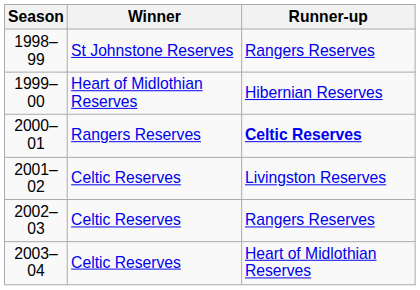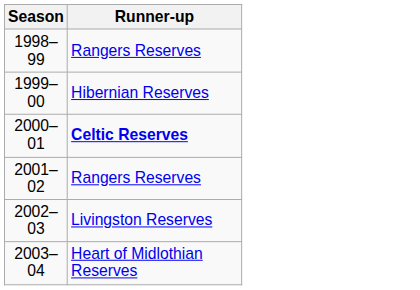- column: Winner | St Johnstone Reserves | Heart of Midlothian Reserves | Rangers Reserves | Celtic Reserves | Celtic Reserves | Celtic Reserves
2001–02 | Runner-up: Livingston Reserves -> Rangers Reserves
2002–03 | Runner-up: Rangers Reserves -> Livingston Reserves
